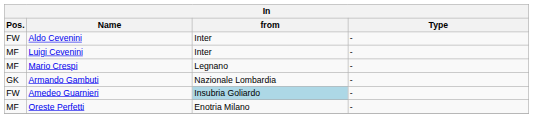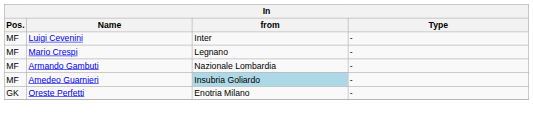- row: FW | Aldo Cevenini | Inter | -
Armando Gambuti | Pos.: GK -> MF
Amedeo Guarnieri | Pos.: FW -> MF
Oreste Perfetti | Pos.: MF -> GK
